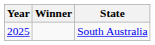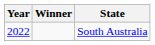South Australia | Year: 2025 -> 2022
